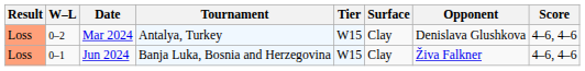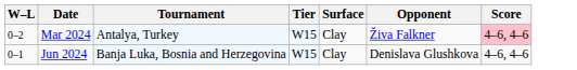- column: Result | Loss | Loss
Mar 2024 | Opponent: Denislava Glushkova -> Živa Falkner
Mar 2024 | Score: no background -> pink background
Jun 2024 | Opponent: Živa Falkner -> Denislava Glushkova
